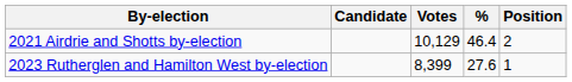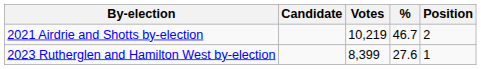2021 Airdrie and Shotts by-election | Votes: 10,129 -> 10,219
2021 Airdrie and Shotts by-election | %: 46.4 -> 46.7
